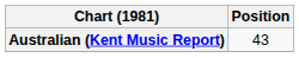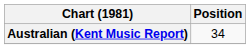Australian (Kent Music Report) | Position: 43 -> 34
